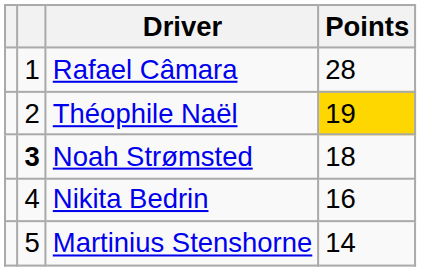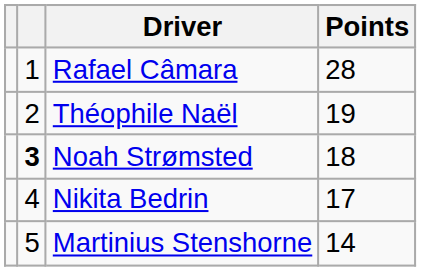Théophile Naël | Points: gold background -> no background
Nikita Bedrin | Points: 16 -> 17
